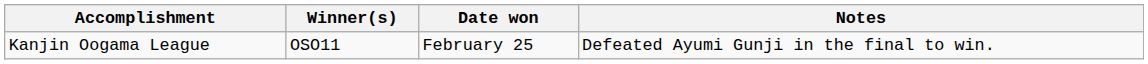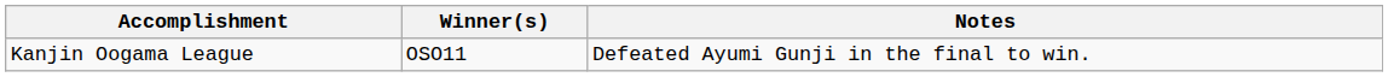- column: Date won | February 25
